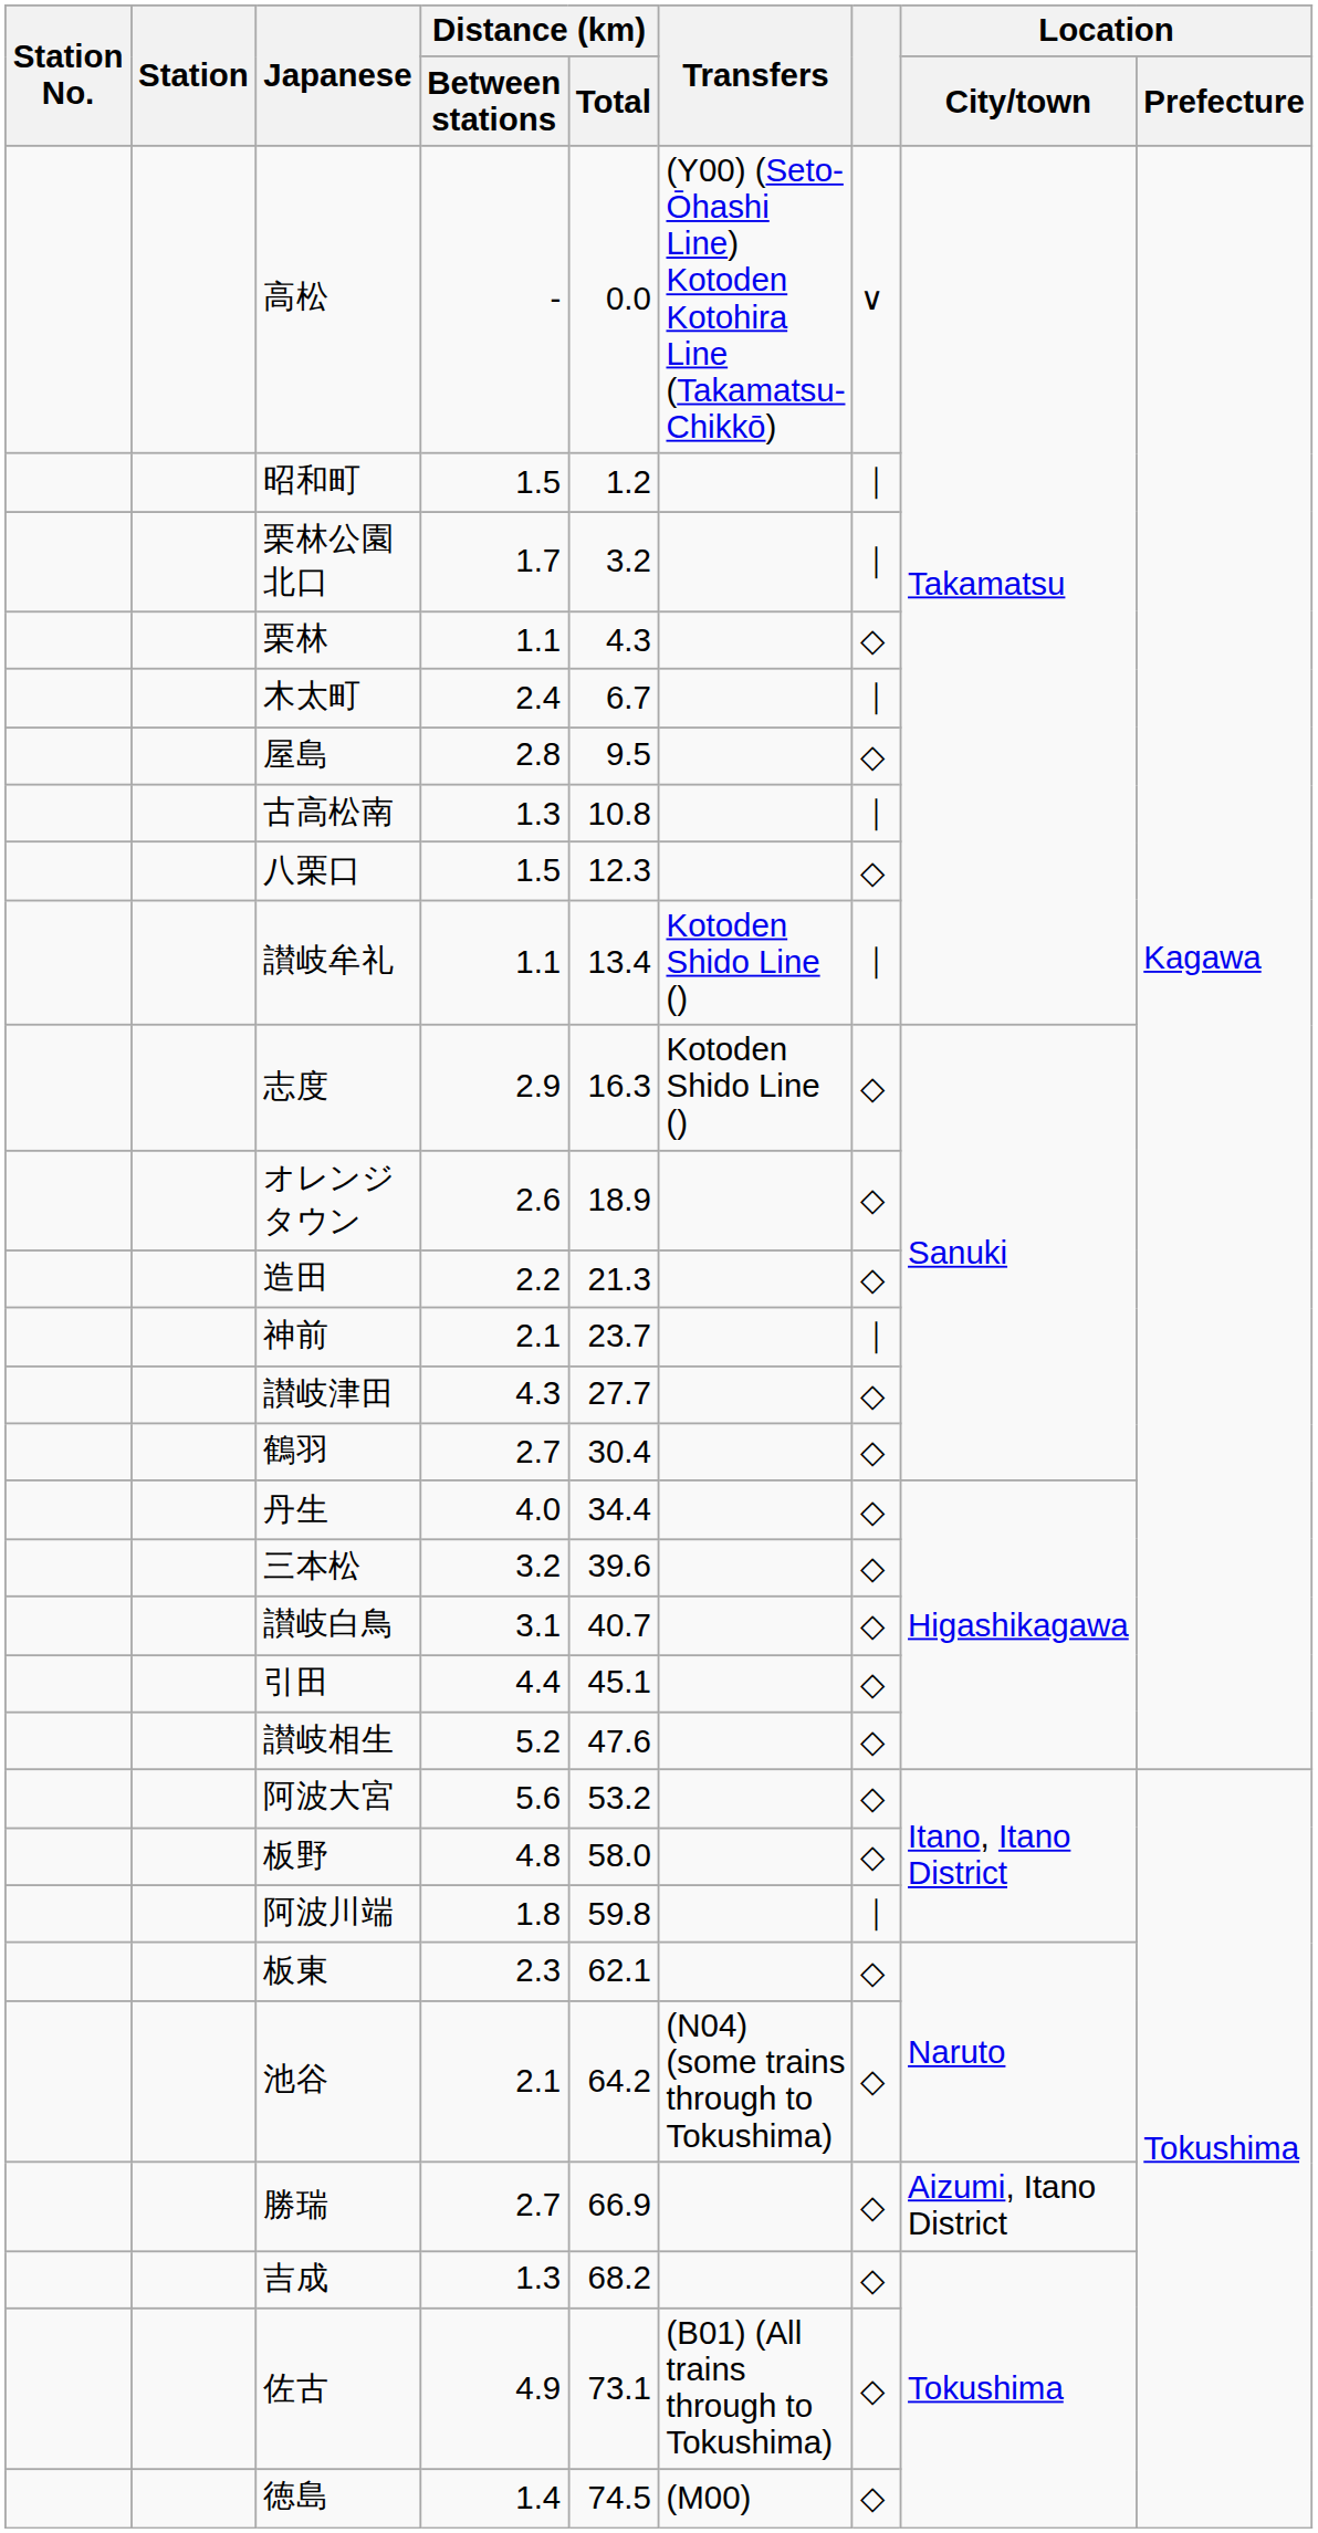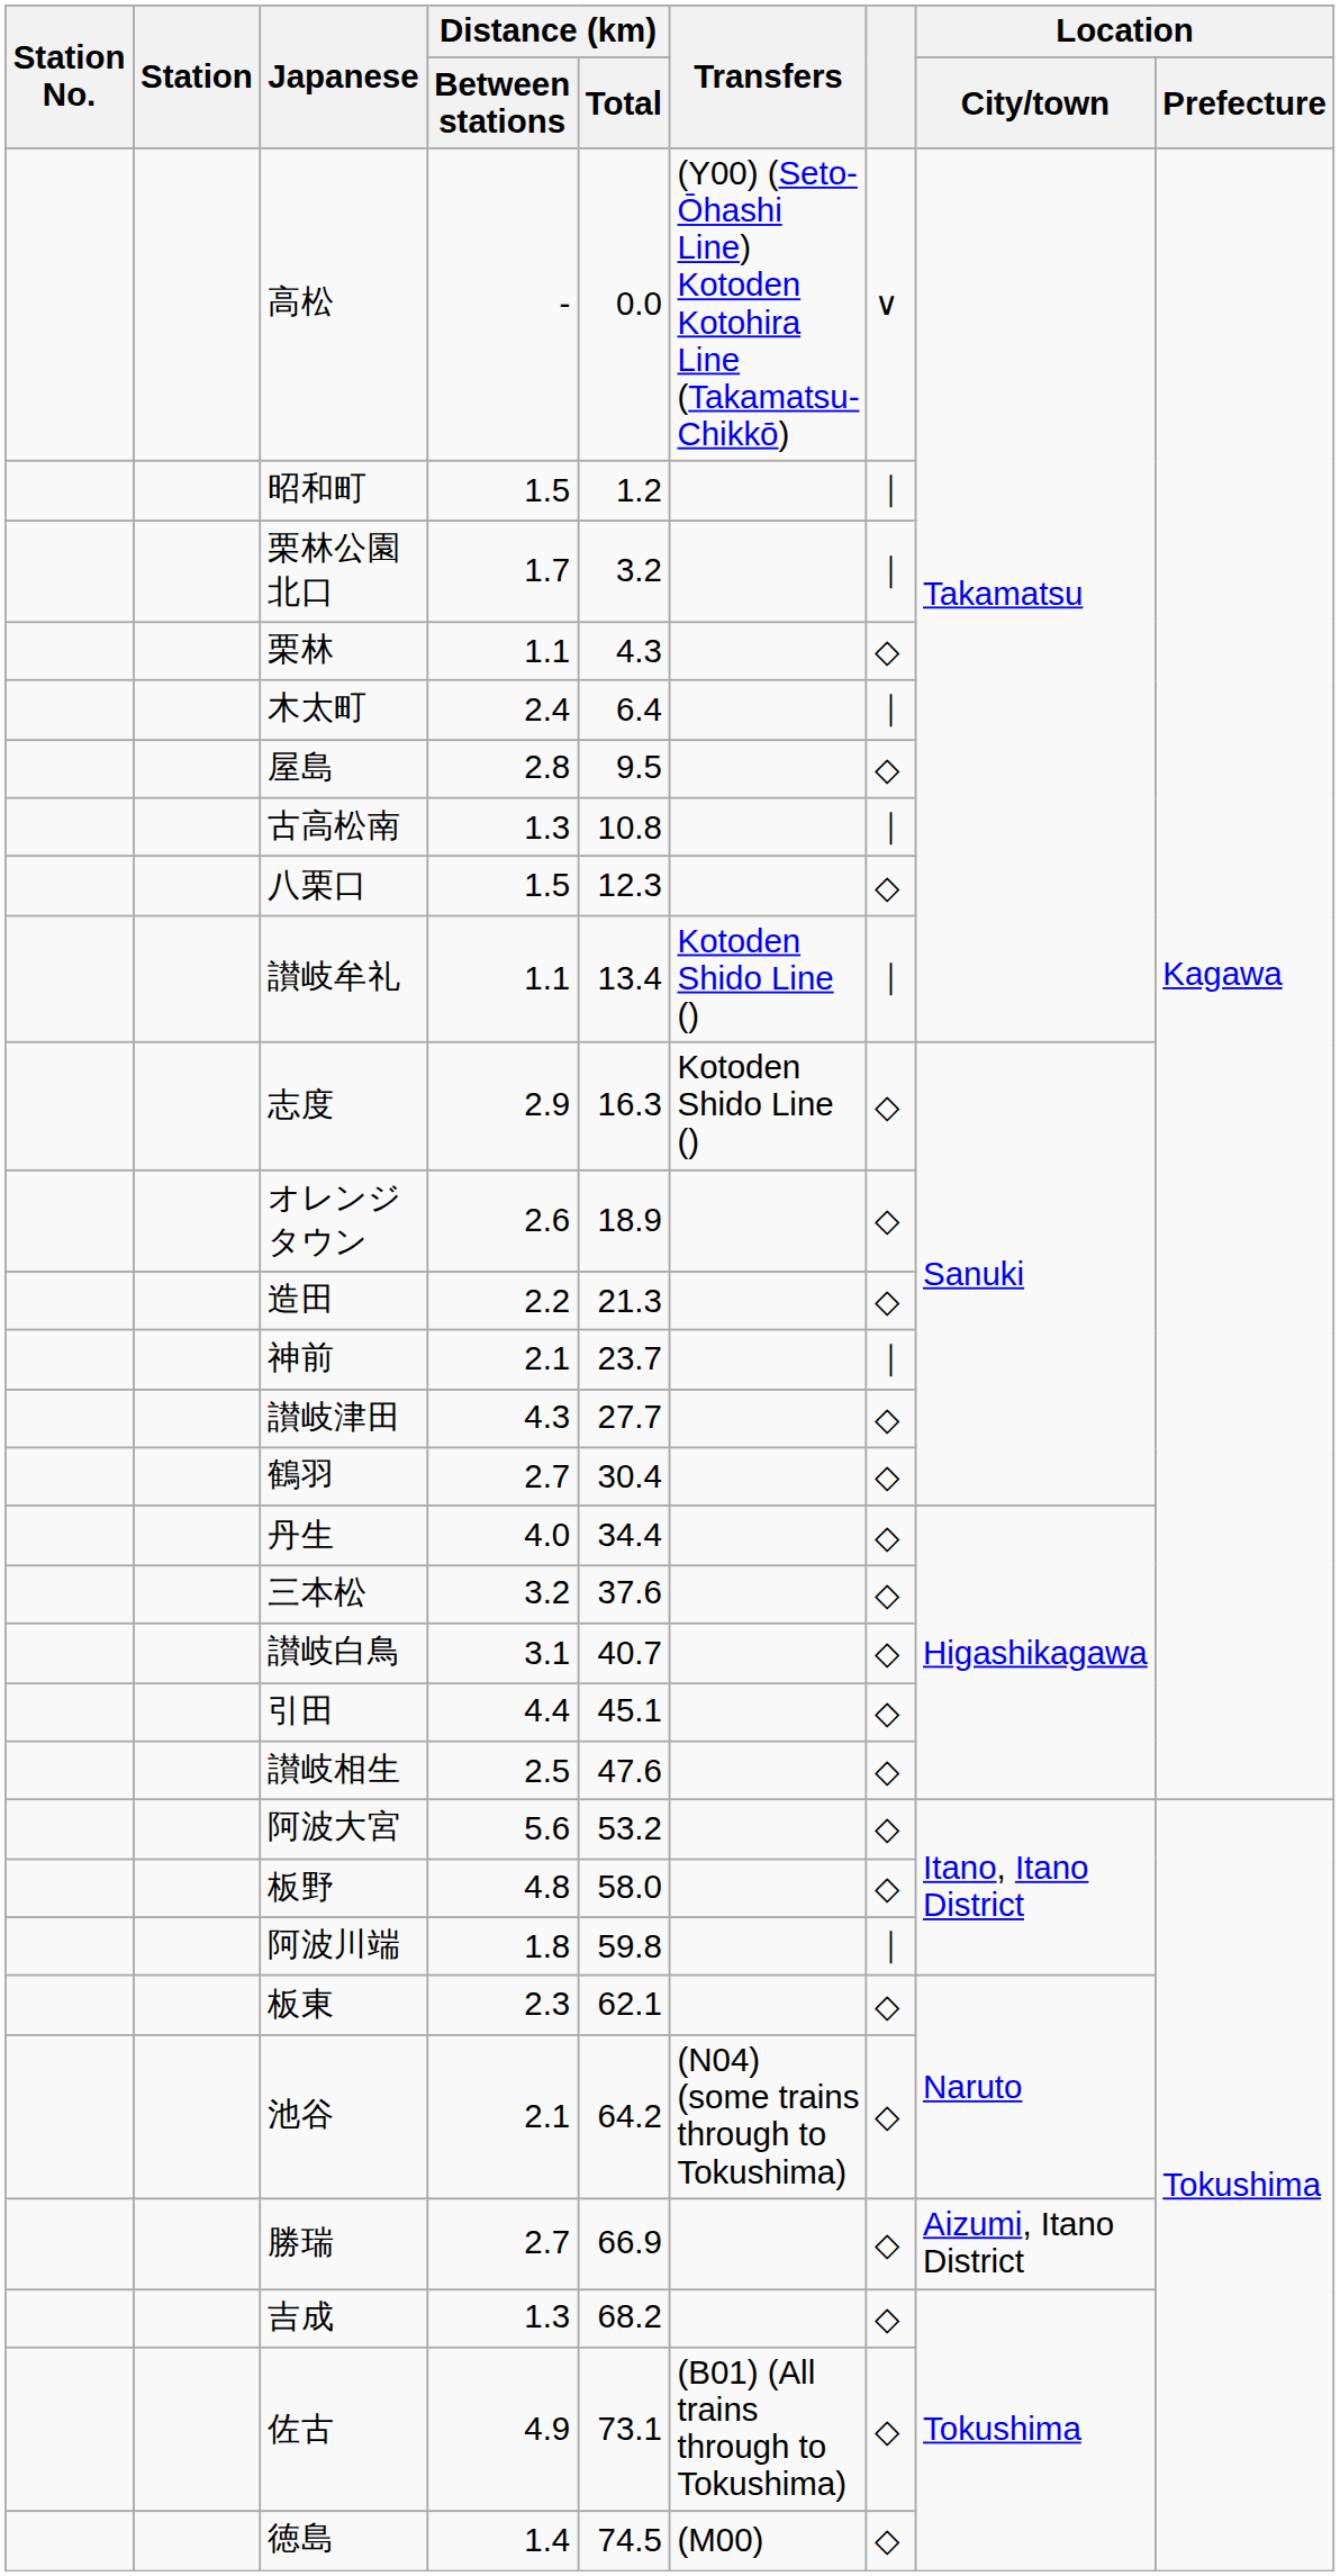木太町 | Distance (km) / Total: 6.7 -> 6.4
三本松 | Distance (km) / Total: 39.6 -> 37.6
讃岐相生 | Distance (km) / Between stations: 5.2 -> 2.5
